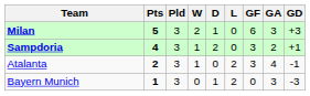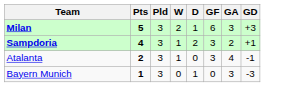- column: L | 0 | 0 | 2 | 2
